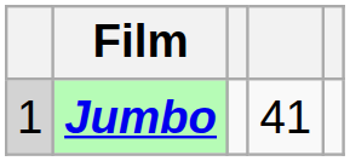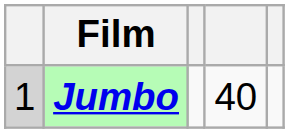Jumbo | column 4: 41 -> 40
